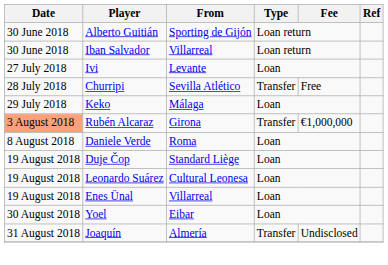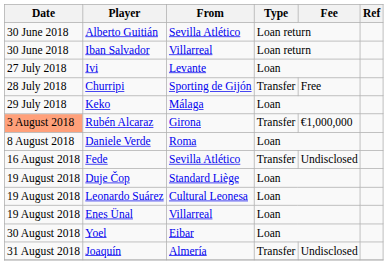Alberto Guitián | From: Sporting de Gijón -> Sevilla Atlético
Churripi | From: Sevilla Atlético -> Sporting de Gijón
+ row: 16 August 2018 | Fede | Sevilla Atlético | Transfer | Undisclosed
